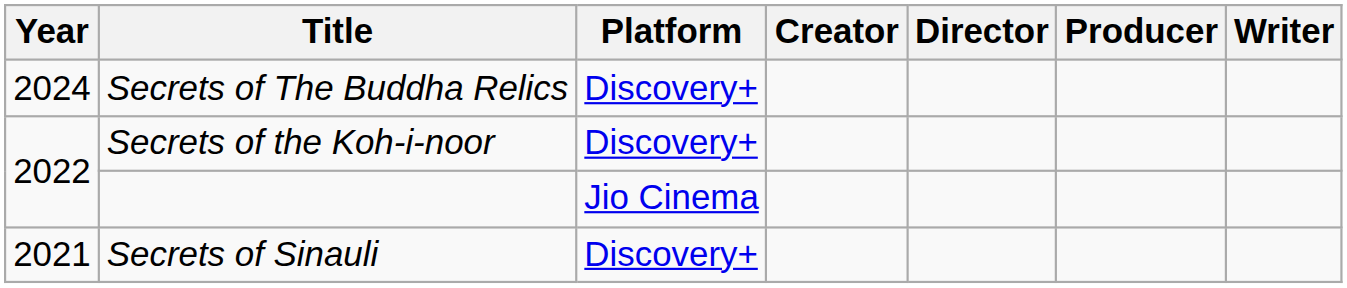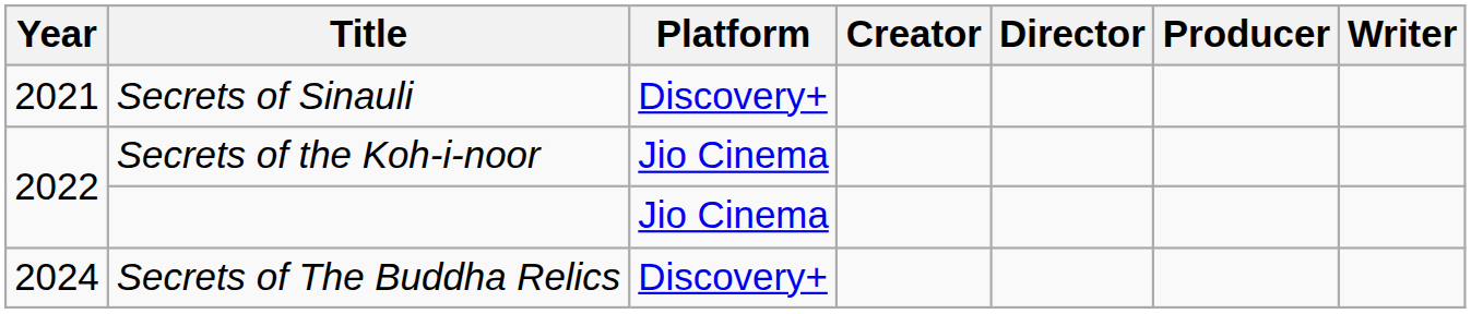rows swapped: Secrets of Sinauli <-> Secrets of The Buddha Relics
Secrets of the Koh-i-noor | Platform: Discovery+ -> Jio Cinema
